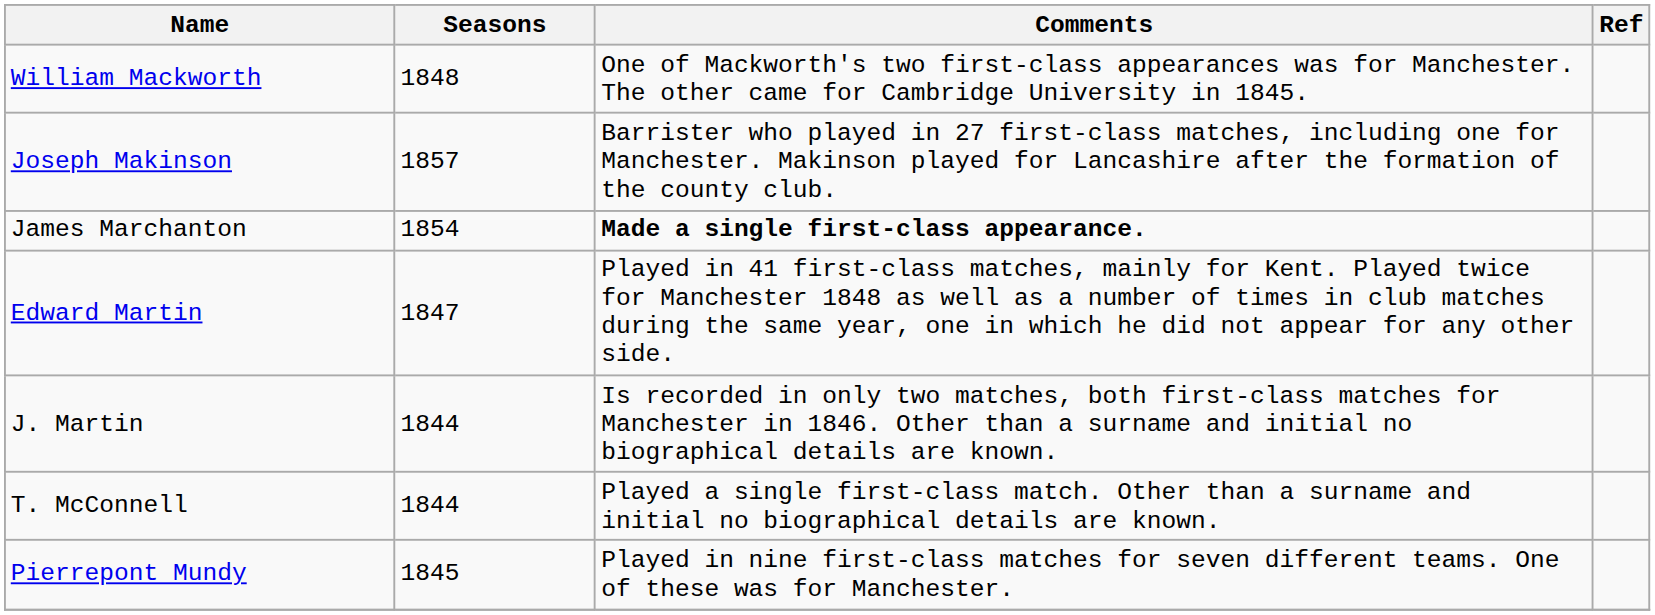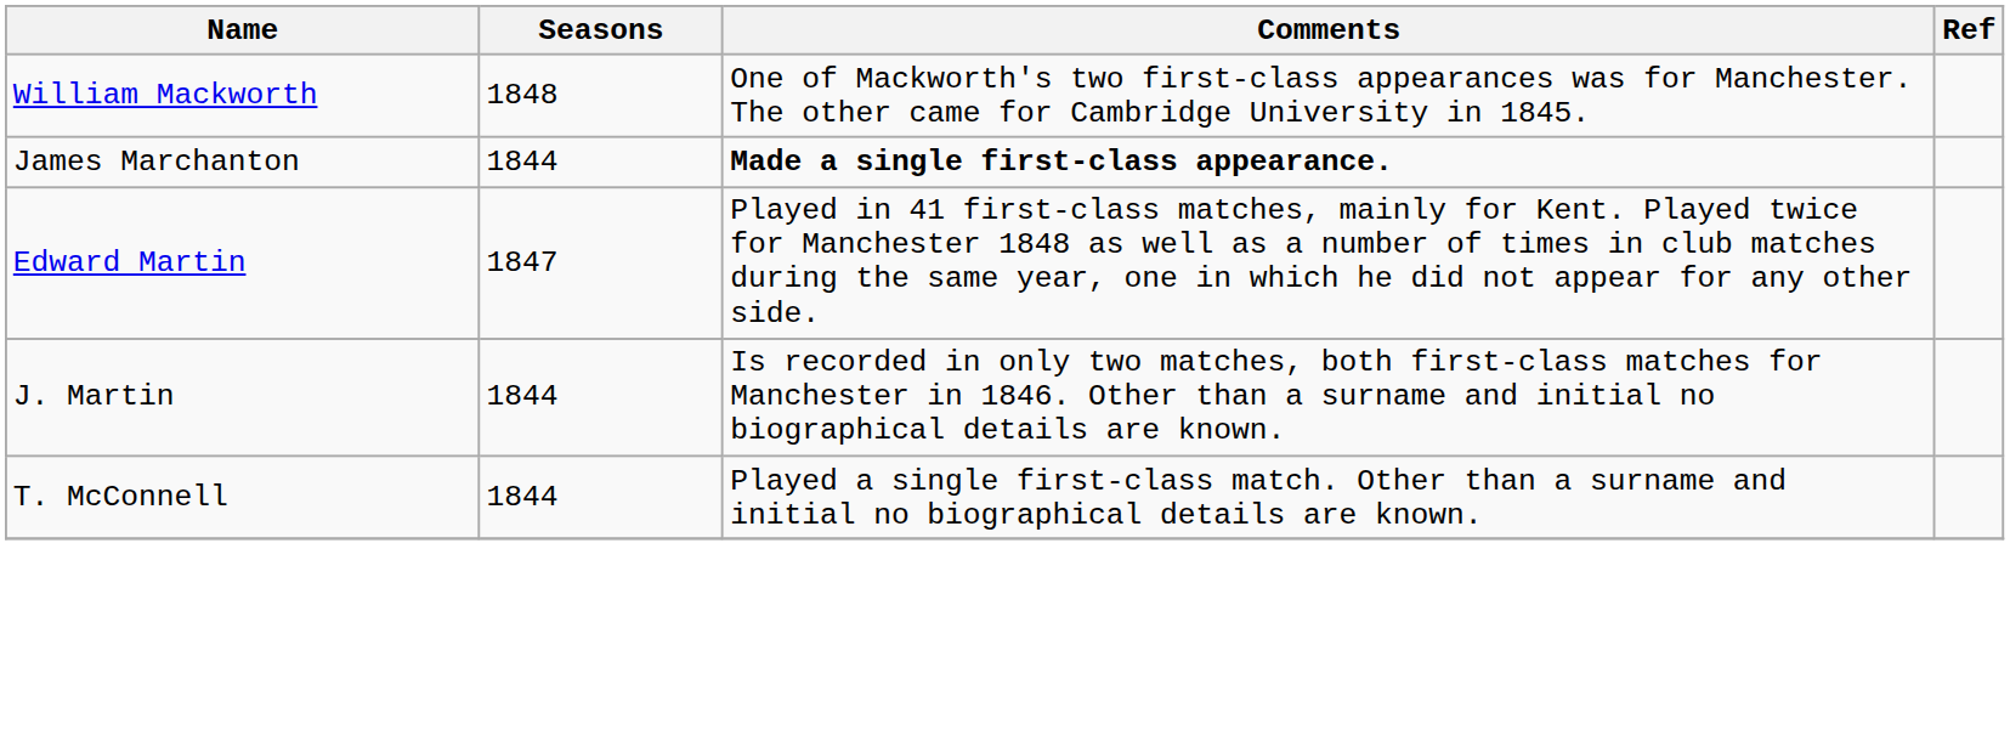- row: Joseph Makinson | 1857 | Barrister who played in 27 first-class matches, including one for Manchester. Makinson played for Lancashire after the formation of the county club.
James Marchanton | Seasons: 1854 -> 1844
- row: Pierrepont Mundy | 1845 | Played in nine first-class matches for seven different teams. One of these was for Manchester.
